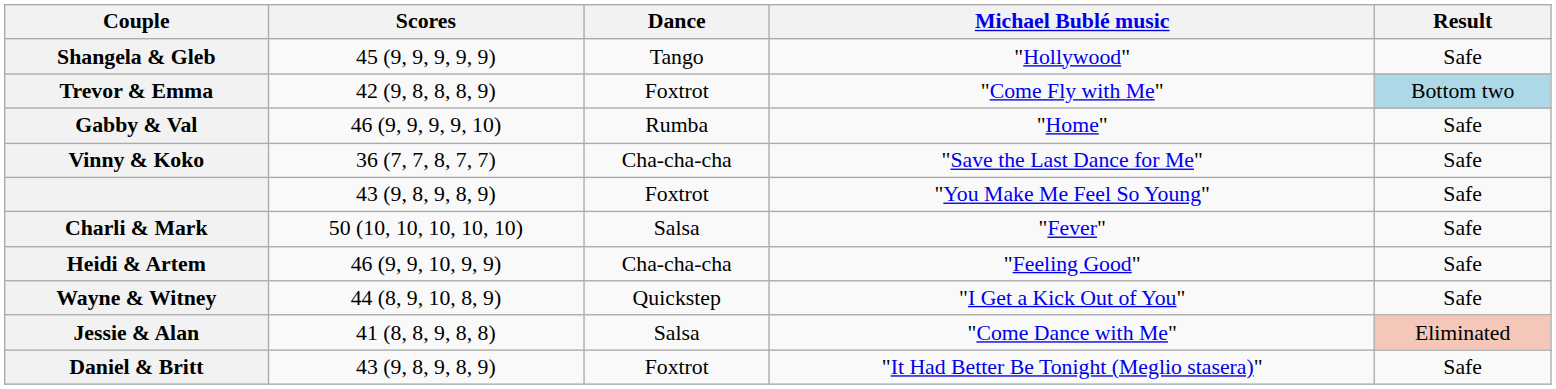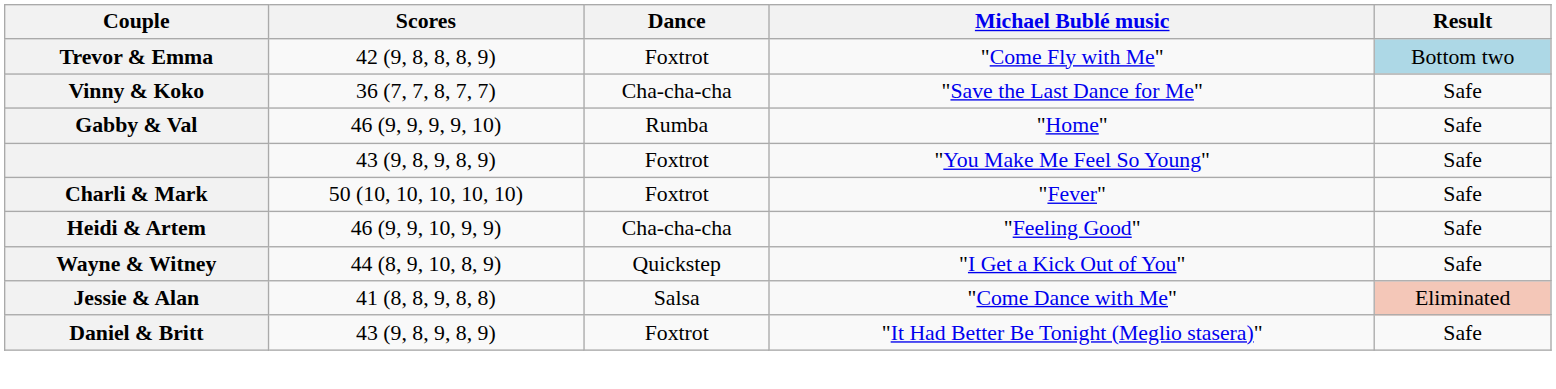- row: Shangela & Gleb | 45 (9, 9, 9, 9, 9) | Tango | "Hollywood" | Safe
rows swapped: Gabby & Val <-> Vinny & Koko
Charli & Mark | Dance: Salsa -> Foxtrot
